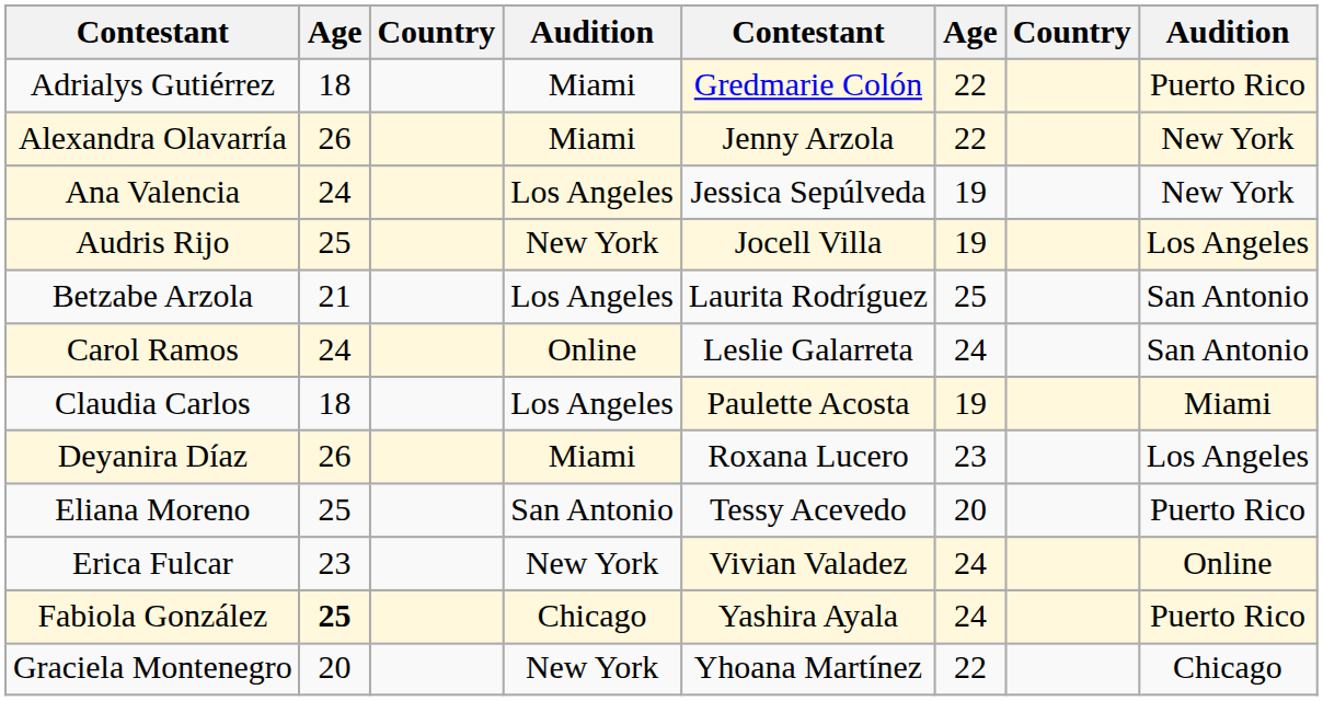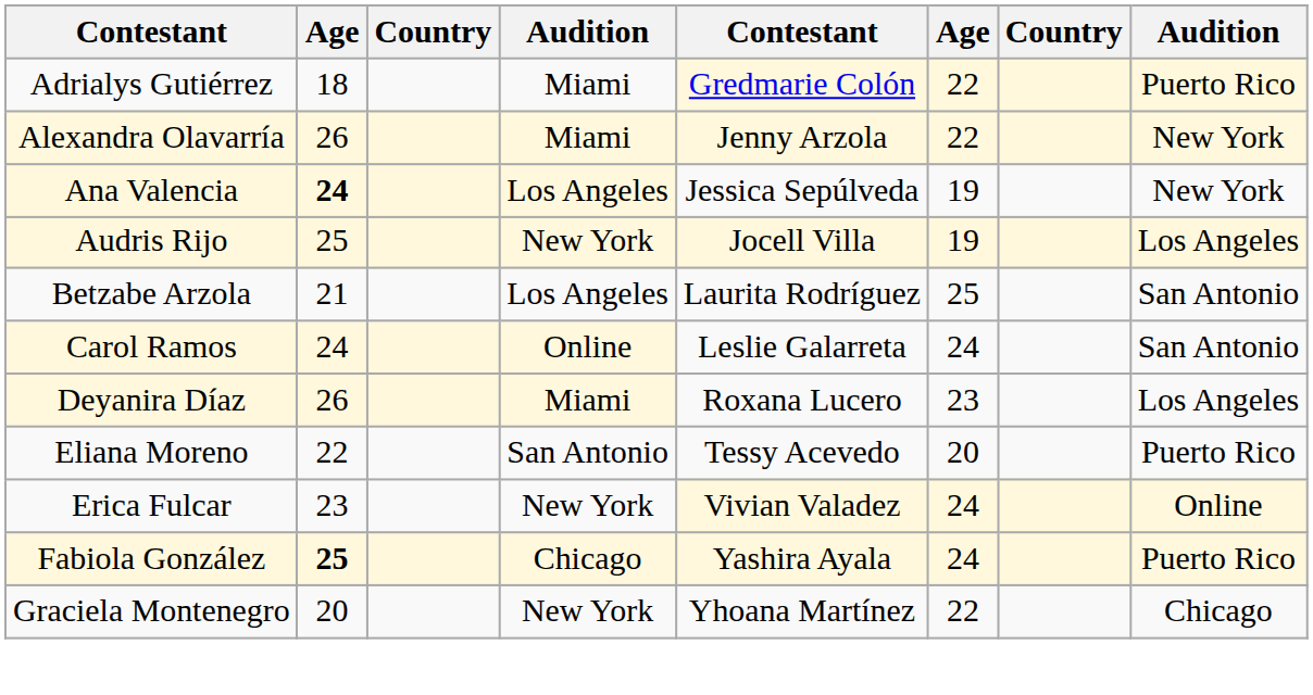Ana Valencia | column 2: normal -> bold
- row: Claudia Carlos | 18 | Los Angeles | Paulette Acosta | 19 | Miami
Eliana Moreno | column 2: 25 -> 22
